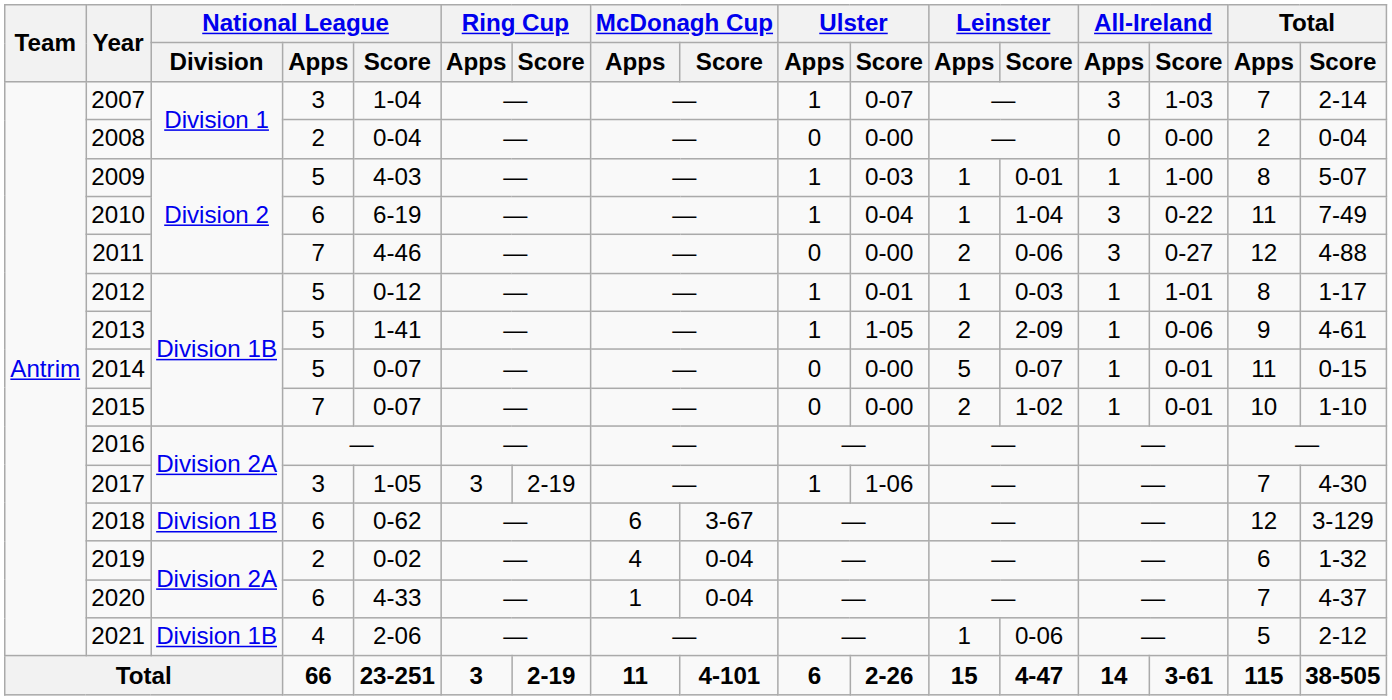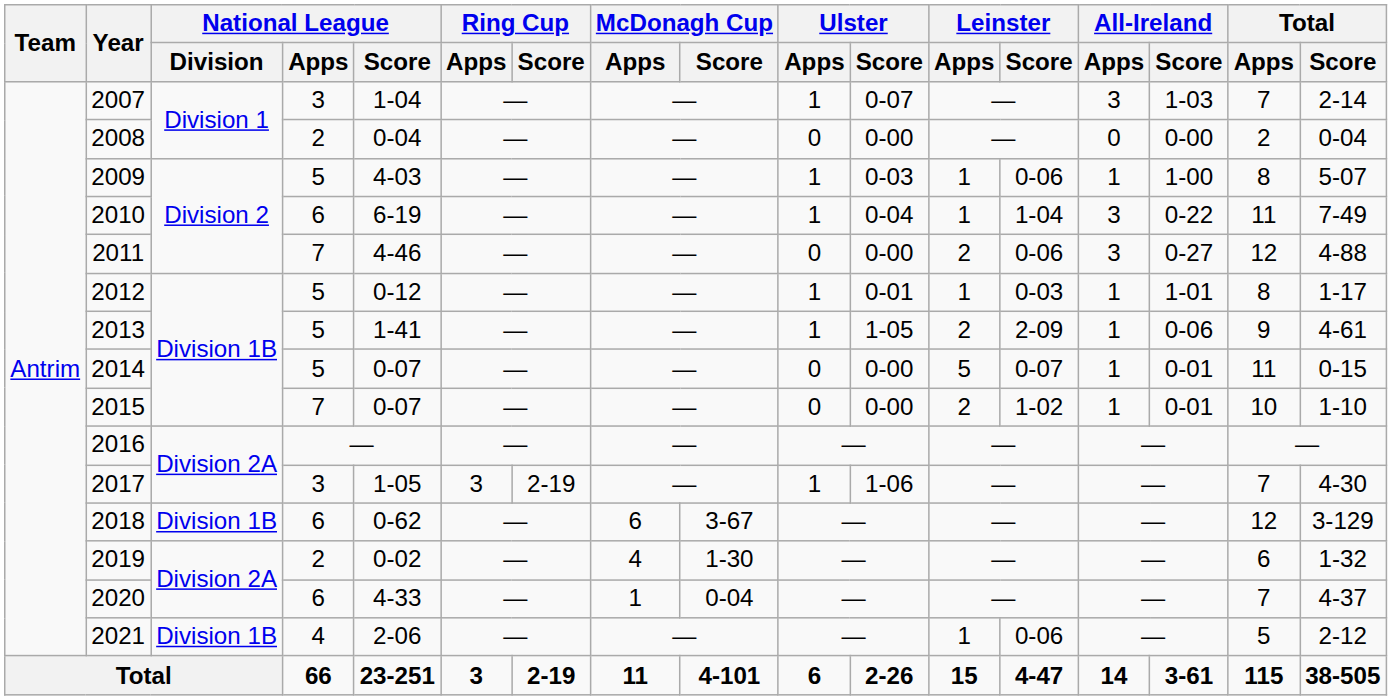2009 | Leinster / Score: 0-01 -> 0-06
2019 | McDonagh Cup / Score: 0-04 -> 1-30
